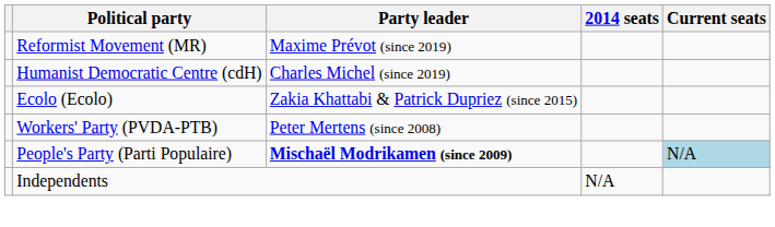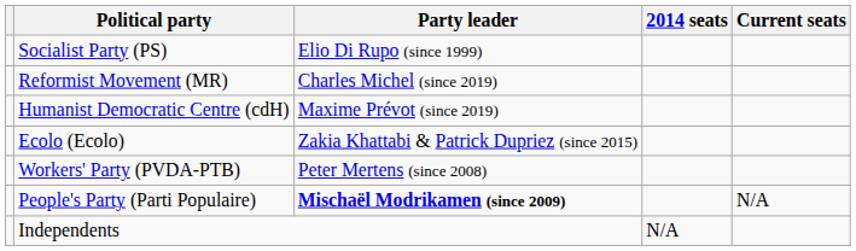+ row: Socialist Party (PS) | Elio Di Rupo (since 1999)
Reformist Movement (MR) | Party leader: Maxime Prévot (since 2019) -> Charles Michel (since 2019)
Humanist Democratic Centre (cdH) | Party leader: Charles Michel (since 2019) -> Maxime Prévot (since 2019)
People's Party (Parti Populaire) | Current seats: lightblue background -> no background
